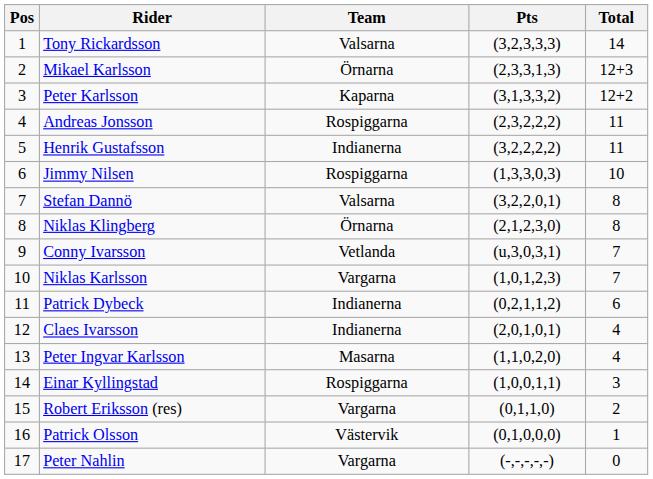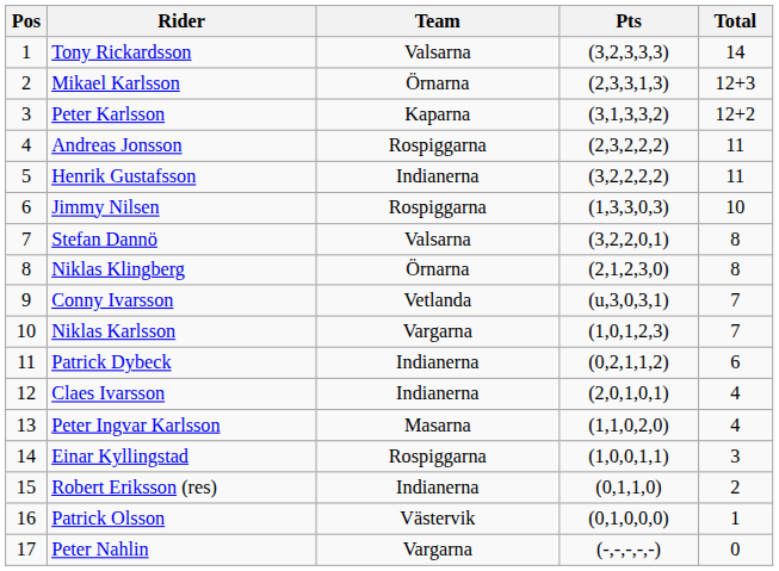Robert Eriksson (res) | Team: Vargarna -> Indianerna
